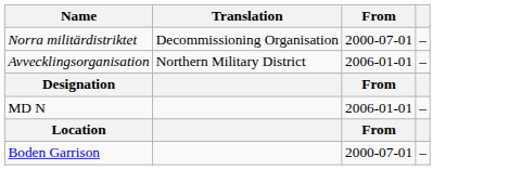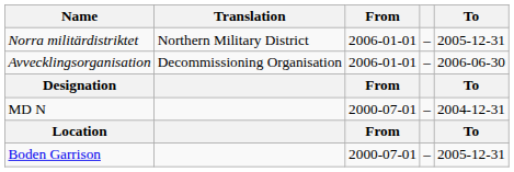+ column: To | 2005-12-31 | 2006-06-30 | To | 2004-12-31 | To | 2005-12-31
Norra militärdistriktet | Translation: Decommissioning Organisation -> Northern Military District
Norra militärdistriktet | From: 2000-07-01 -> 2006-01-01
Avvecklingsorganisation | Translation: Northern Military District -> Decommissioning Organisation
MD N | From: 2006-01-01 -> 2000-07-01
